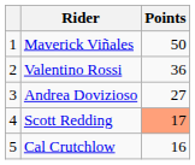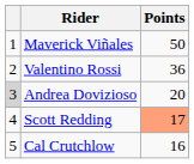Andrea Dovizioso | column 1: no background -> lightgrey background
Andrea Dovizioso | Points: 27 -> 20
